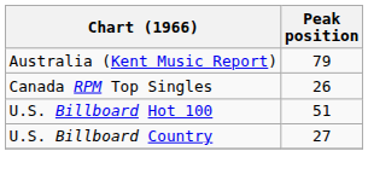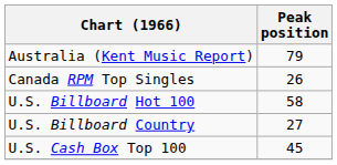U.S. Billboard Hot 100 | Peak position: 51 -> 58
+ row: U.S. Cash Box Top 100 | 45
